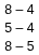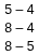rows swapped: 8 – 4 <-> 5 – 4
